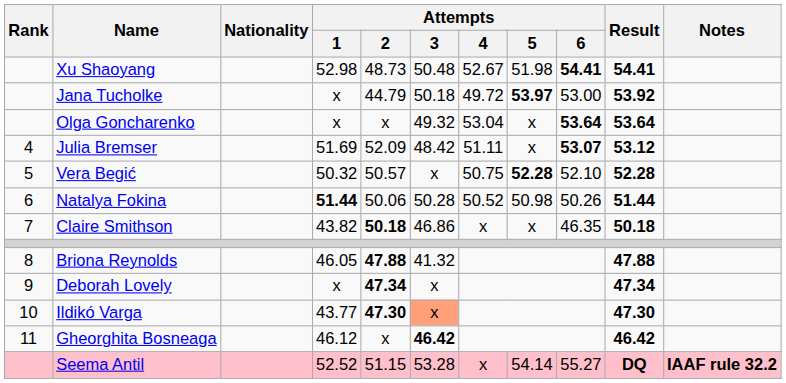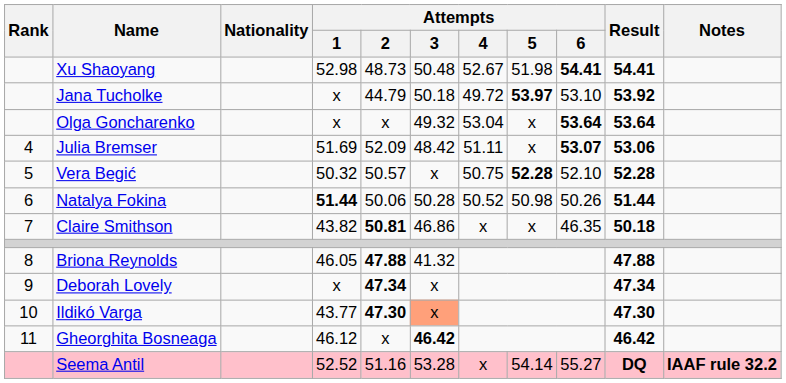Jana Tucholke | Attempts / 6: 53.00 -> 53.10
Julia Bremser | Result: 53.12 -> 53.06
Claire Smithson | Attempts / 2: 50.18 -> 50.81
Seema Antil | Attempts / 2: 51.15 -> 51.16
